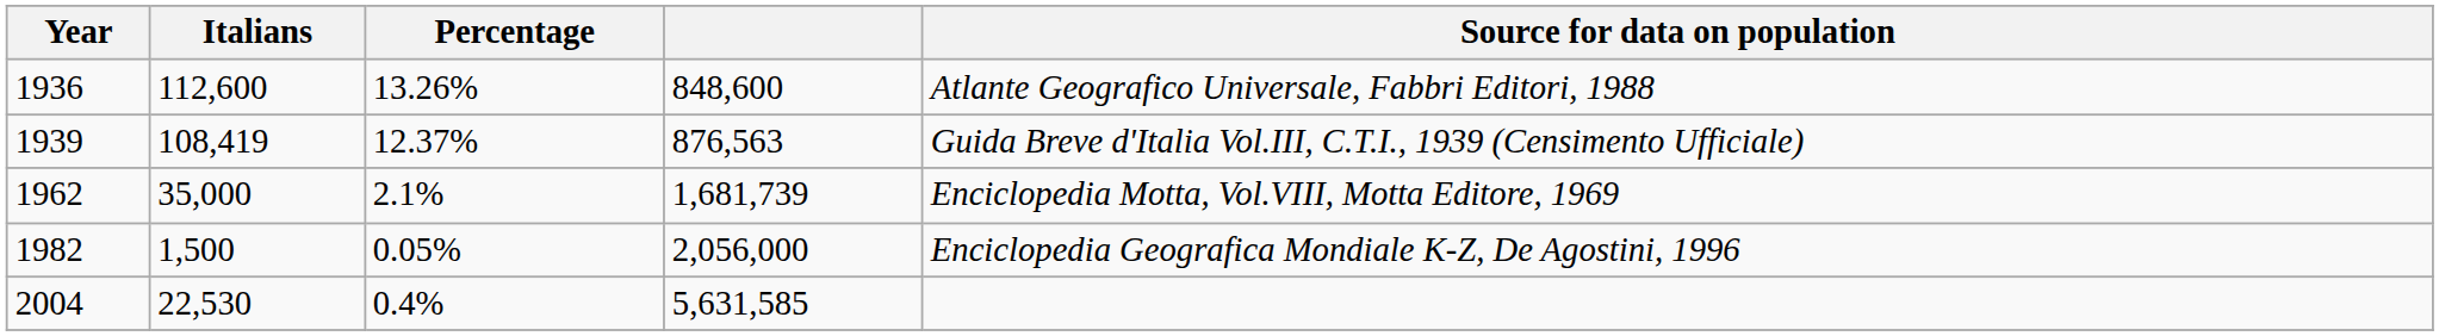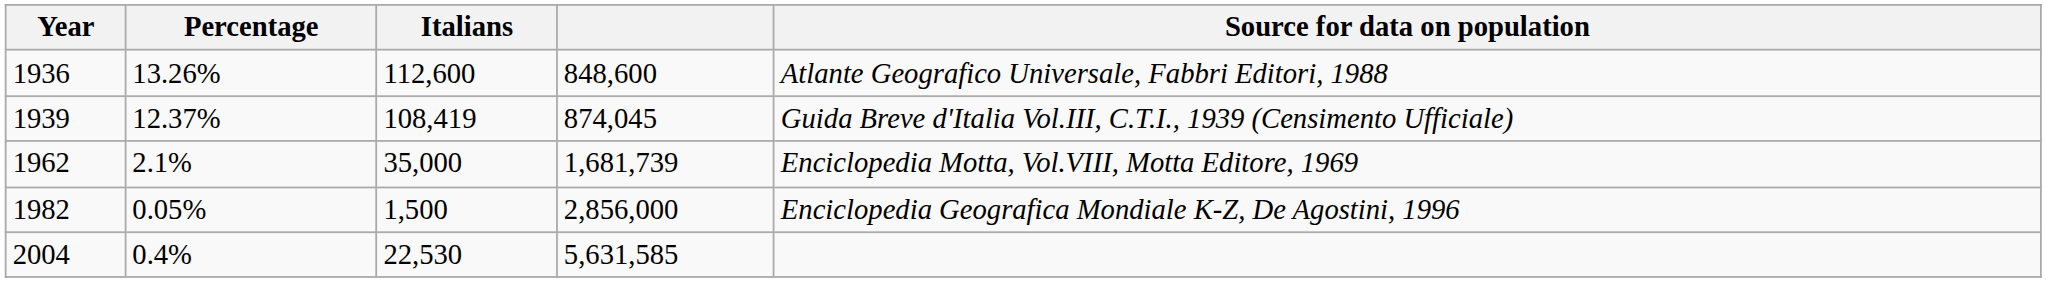columns swapped: Italians <-> Percentage
1939 | column 4: 876,563 -> 874,045
1982 | column 4: 2,056,000 -> 2,856,000
